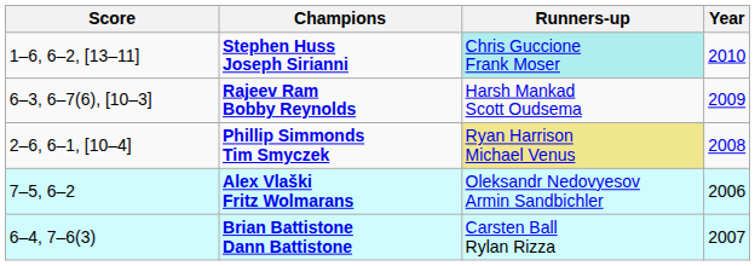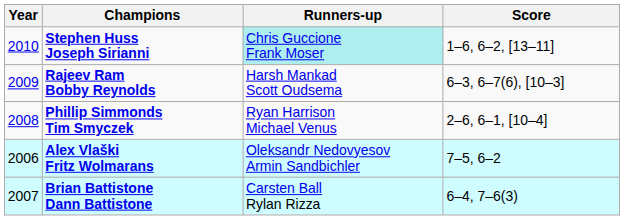columns swapped: Year <-> Score
Phillip Simmonds Tim Smyczek | Runners-up: khaki background -> no background
